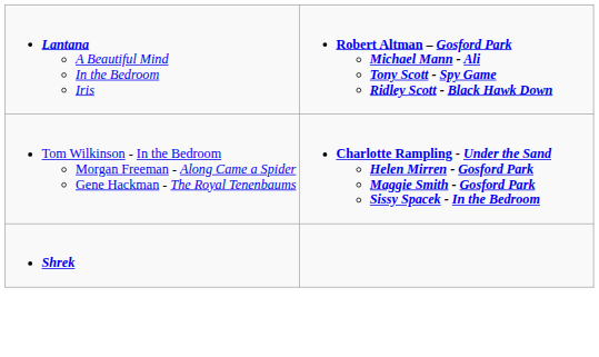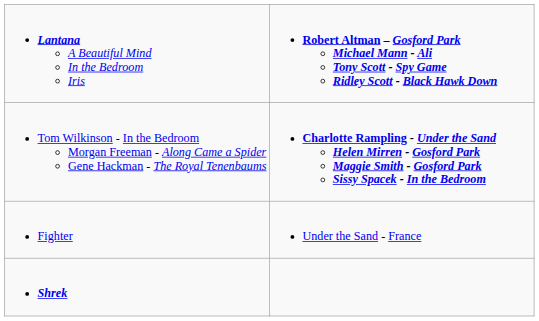+ row: Fighter | Under the Sand - France
